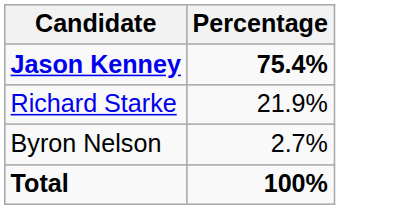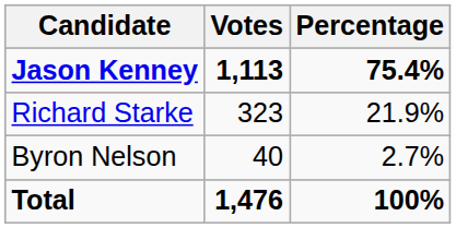+ column: Votes | 1,113 | 323 | 40 | 1,476
